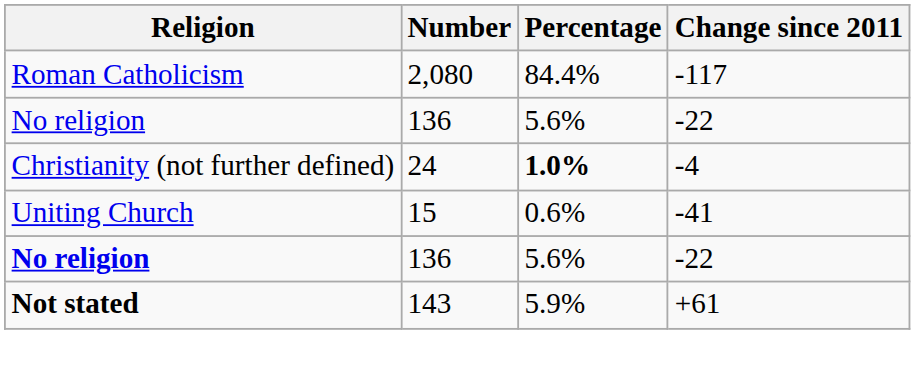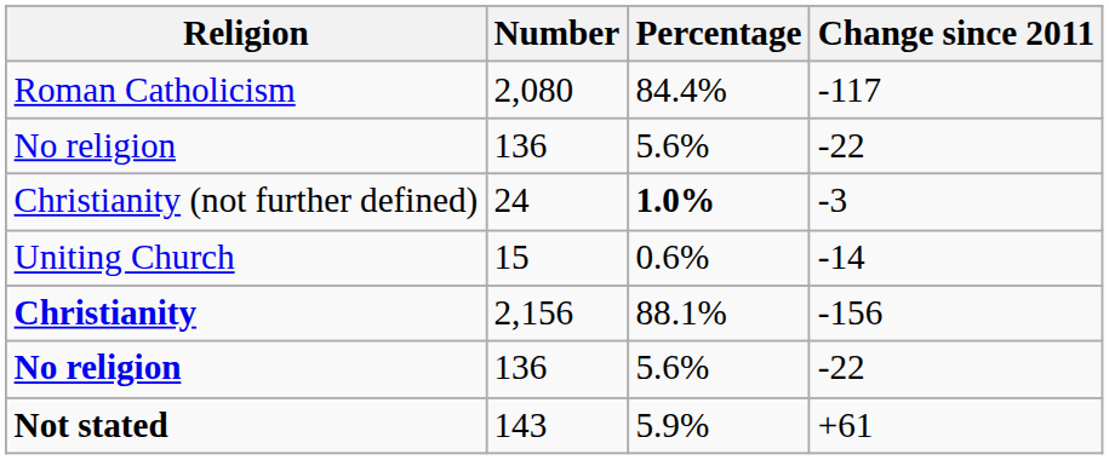Christianity (not further defined) | Change since 2011: -4 -> -3
Uniting Church | Change since 2011: -41 -> -14
+ row: Christianity | 2,156 | 88.1% | -156
